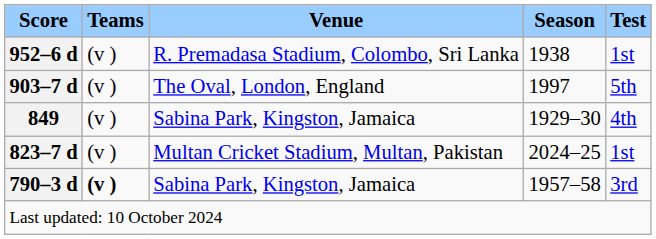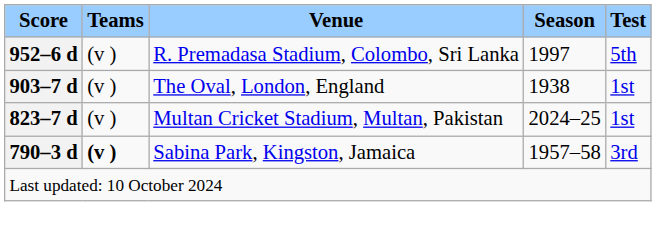952–6 d | Season: 1938 -> 1997
952–6 d | Test: 1st -> 5th
903–7 d | Season: 1997 -> 1938
903–7 d | Test: 5th -> 1st
- row: 849 | (v ) | Sabina Park, Kingston, Jamaica | 1929–30 | 4th
